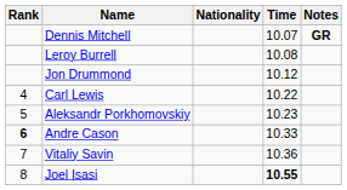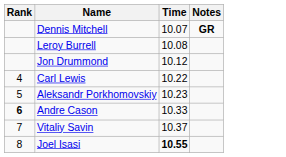- column: Nationality
Vitaliy Savin | Time: 10.36 -> 10.37
